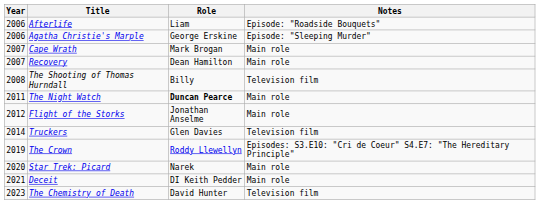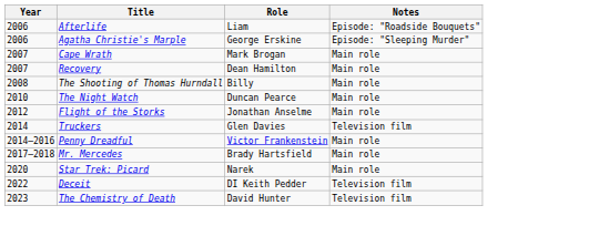The Shooting of Thomas Hurndall | Notes: Television film -> Main role
The Night Watch | Year: 2011 -> 2010
The Night Watch | Role: bold -> normal
+ row: 2014–2016 | Penny Dreadful | Victor Frankenstein | Main role
+ row: 2017–2018 | Mr. Mercedes | Brady Hartsfield | Main role
- row: 2019 | The Crown | Roddy Llewellyn | Episodes: S3.E10: "Cri de Coeur" S4.E7: "The Hereditary Principle"
Deceit | Year: 2021 -> 2022
Deceit | Notes: Main role -> Television film
